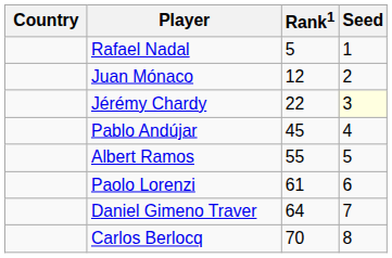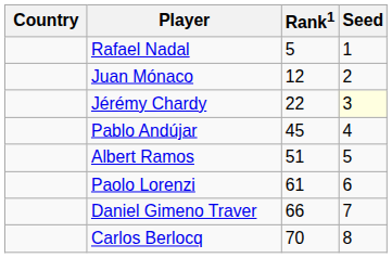Albert Ramos | Rank1: 55 -> 51
Daniel Gimeno Traver | Rank1: 64 -> 66
